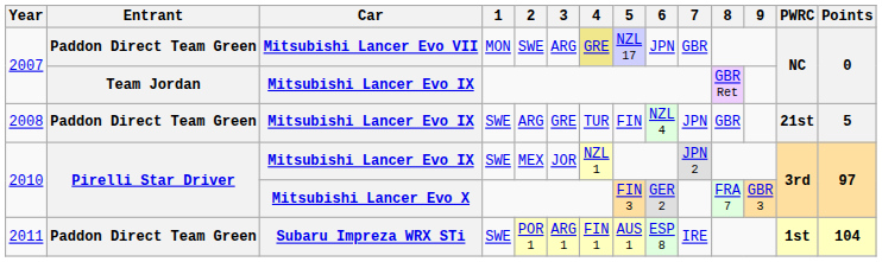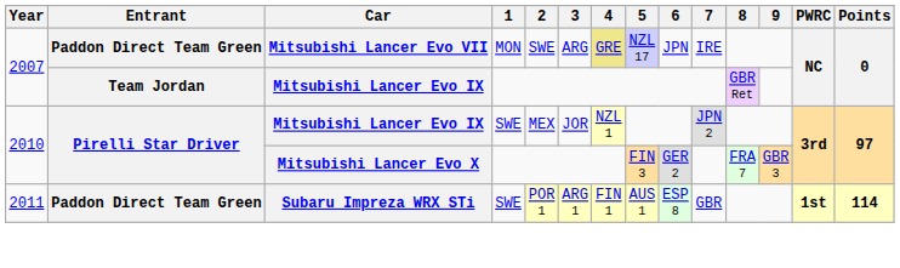2007 / Mitsubishi Lancer Evo VII | 7: GBR -> IRE
- row: 2008 | Paddon Direct Team Green | Mitsubishi Lancer Evo IX | SWE | ARG | GRE | TUR | FIN | NZL 4 | JPN | GBR | 21st | 5
2011 | 7: IRE -> GBR
2011 | Points: 104 -> 114
